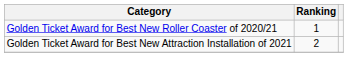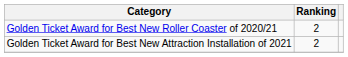Golden Ticket Award for Best New Roller Coaster of 2020/21 | Ranking: 1 -> 2
